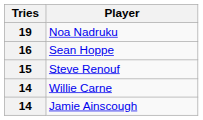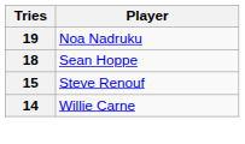Sean Hoppe | Tries: 16 -> 18
- row: 14 | Jamie Ainscough
